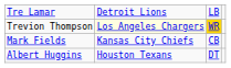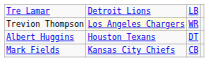Trevion Thompson | column 3: gold background -> no background
rows swapped: Albert Huggins <-> Mark Fields
